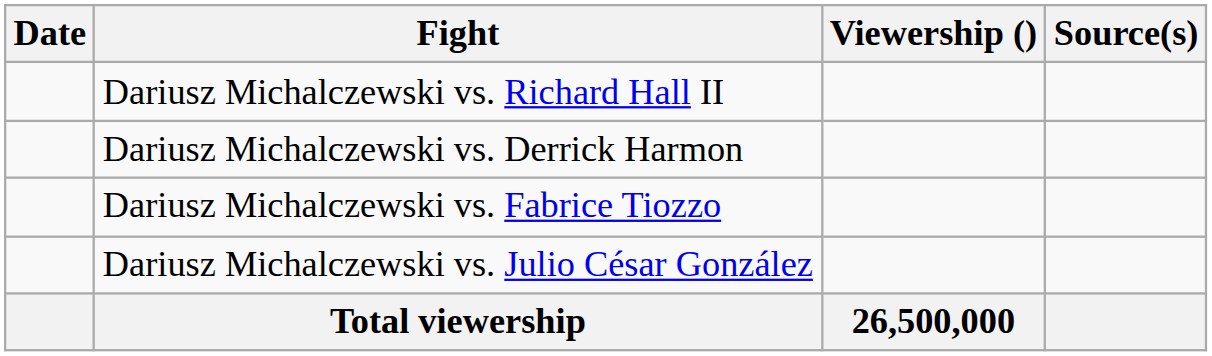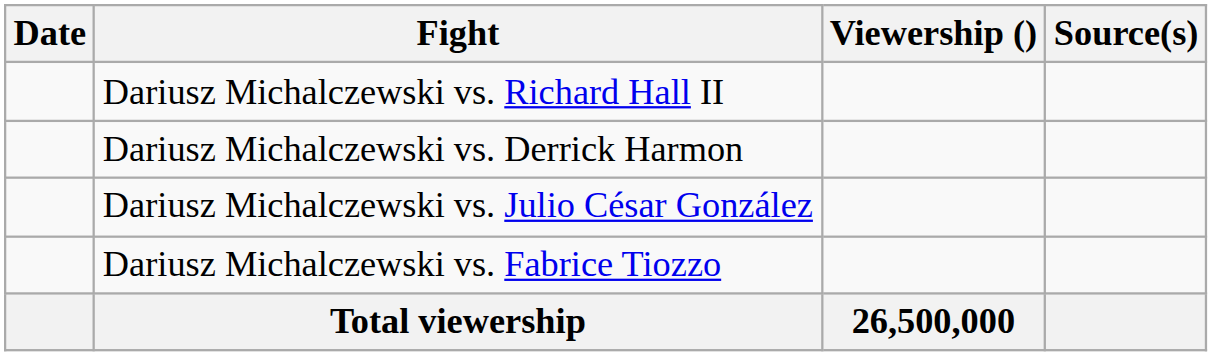rows swapped: Dariusz Michalczewski vs. Julio César González <-> Dariusz Michalczewski vs. Fabrice Tiozzo
